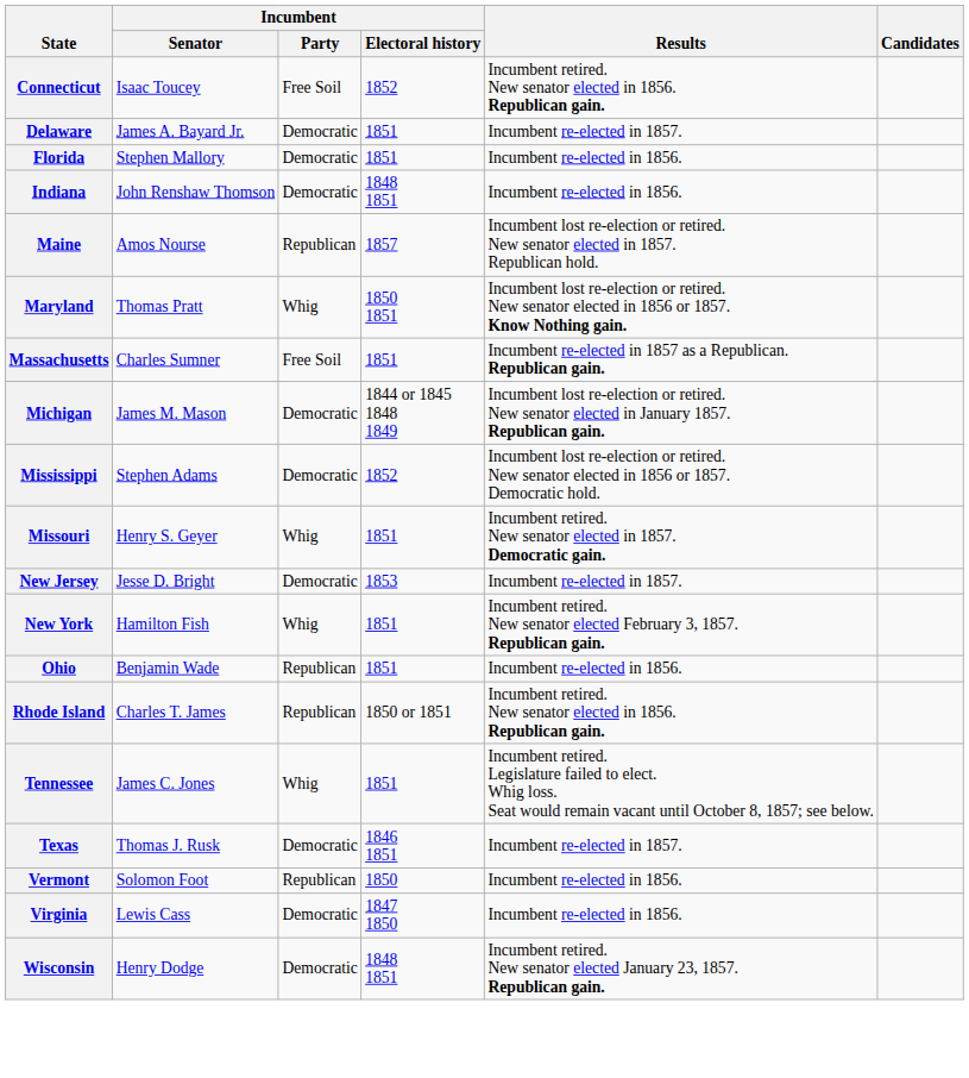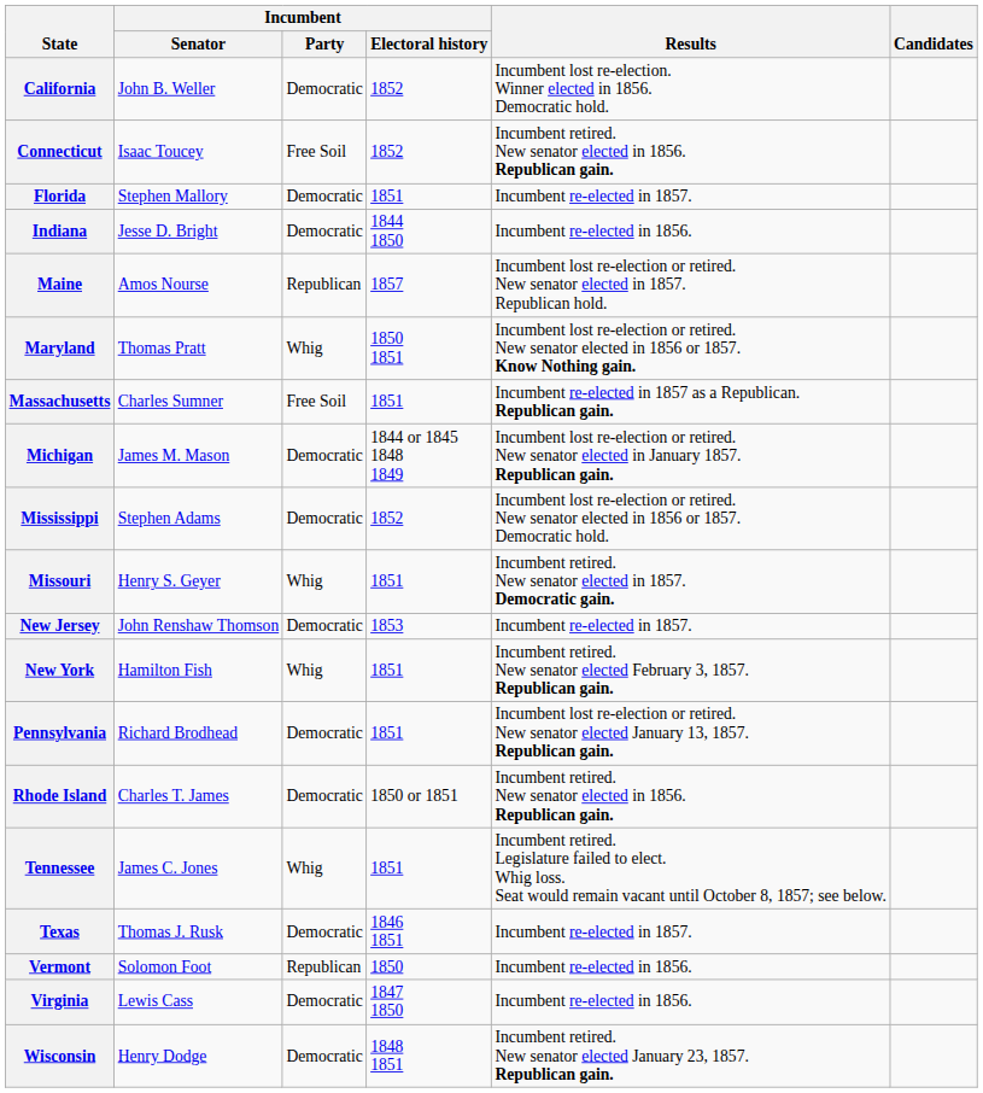+ row: California | John B. Weller | Democratic | 1852 | Incumbent lost re-election. Winner elected in 1856. Democratic hold.
- row: Delaware | James A. Bayard Jr. | Democratic | 1851 | Incumbent re-elected in 1857.
Florida | Results: Incumbent re-elected in 1856. -> Incumbent re-elected in 1857.
Indiana | Incumbent / Senator: John Renshaw Thomson -> Jesse D. Bright
Indiana | Incumbent / Electoral history: 1848 1851 -> 1844 1850
New Jersey | Incumbent / Senator: Jesse D. Bright -> John Renshaw Thomson
- row: Ohio | Benjamin Wade | Republican | 1851 | Incumbent re-elected in 1856.
+ row: Pennsylvania | Richard Brodhead | Democratic | 1851 | Incumbent lost re-election or retired. New senator elected January 13, 1857. Republican gain.
Rhode Island | Incumbent / Party: Republican -> Democratic
